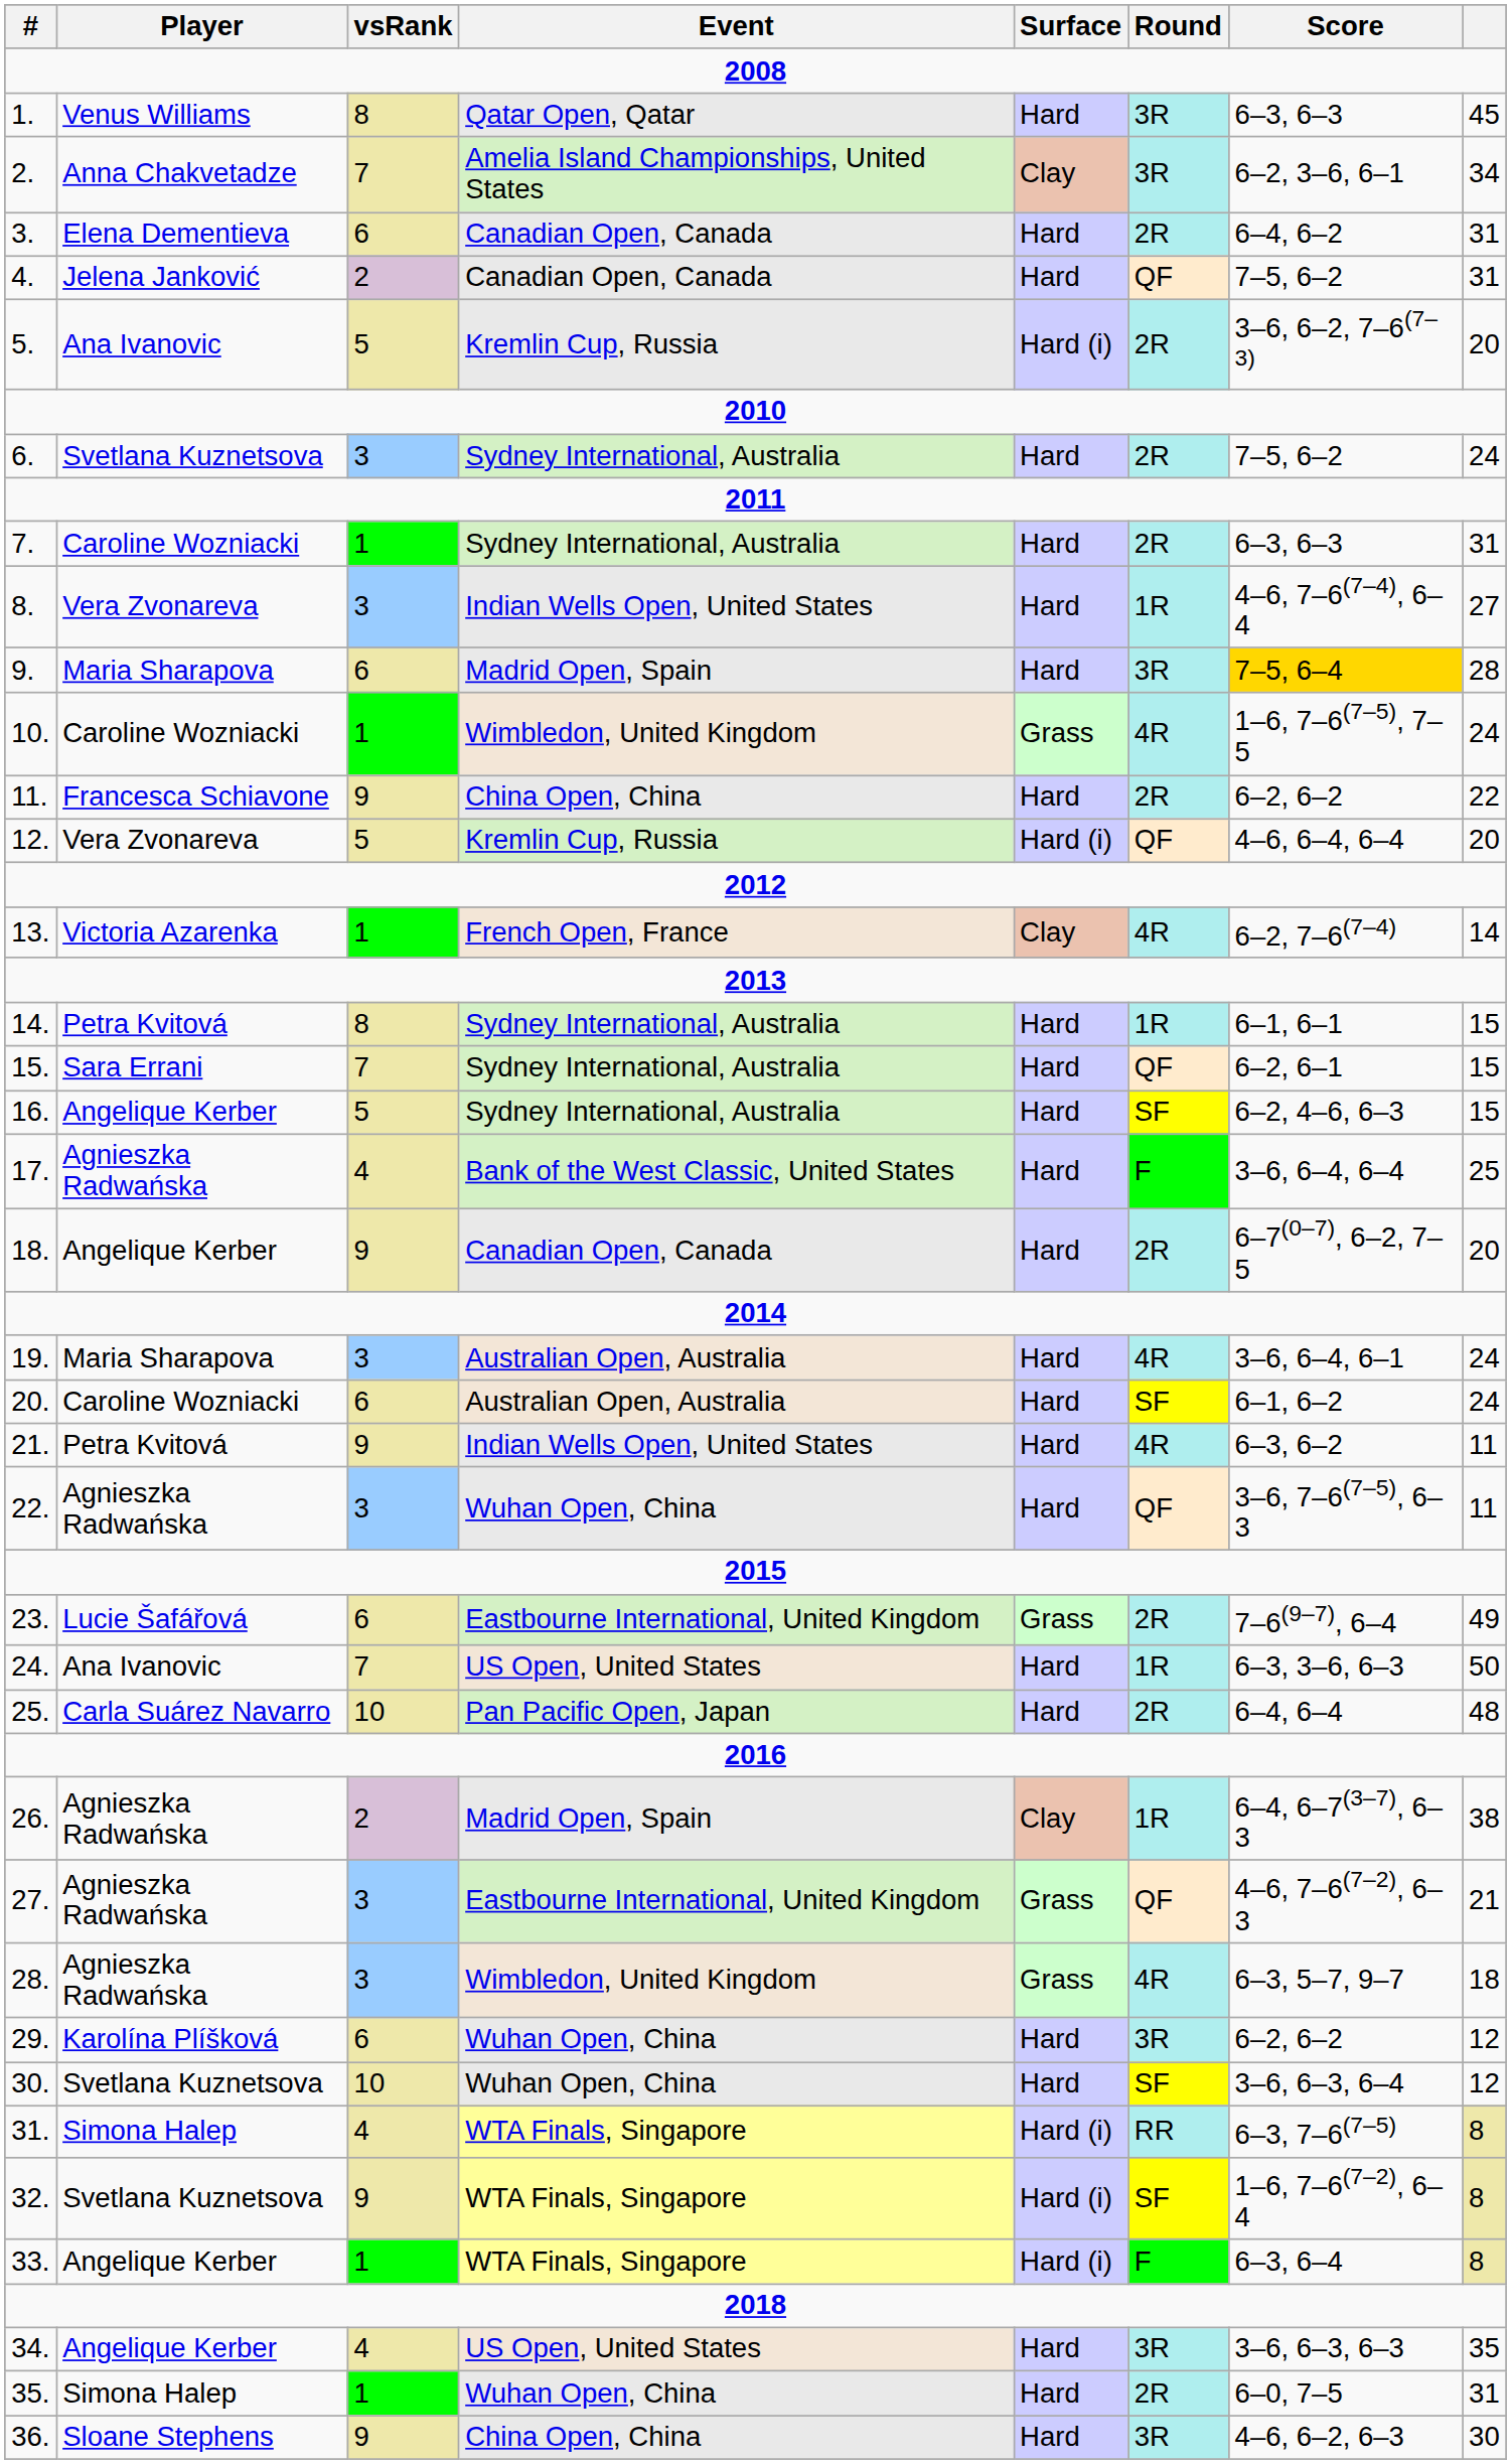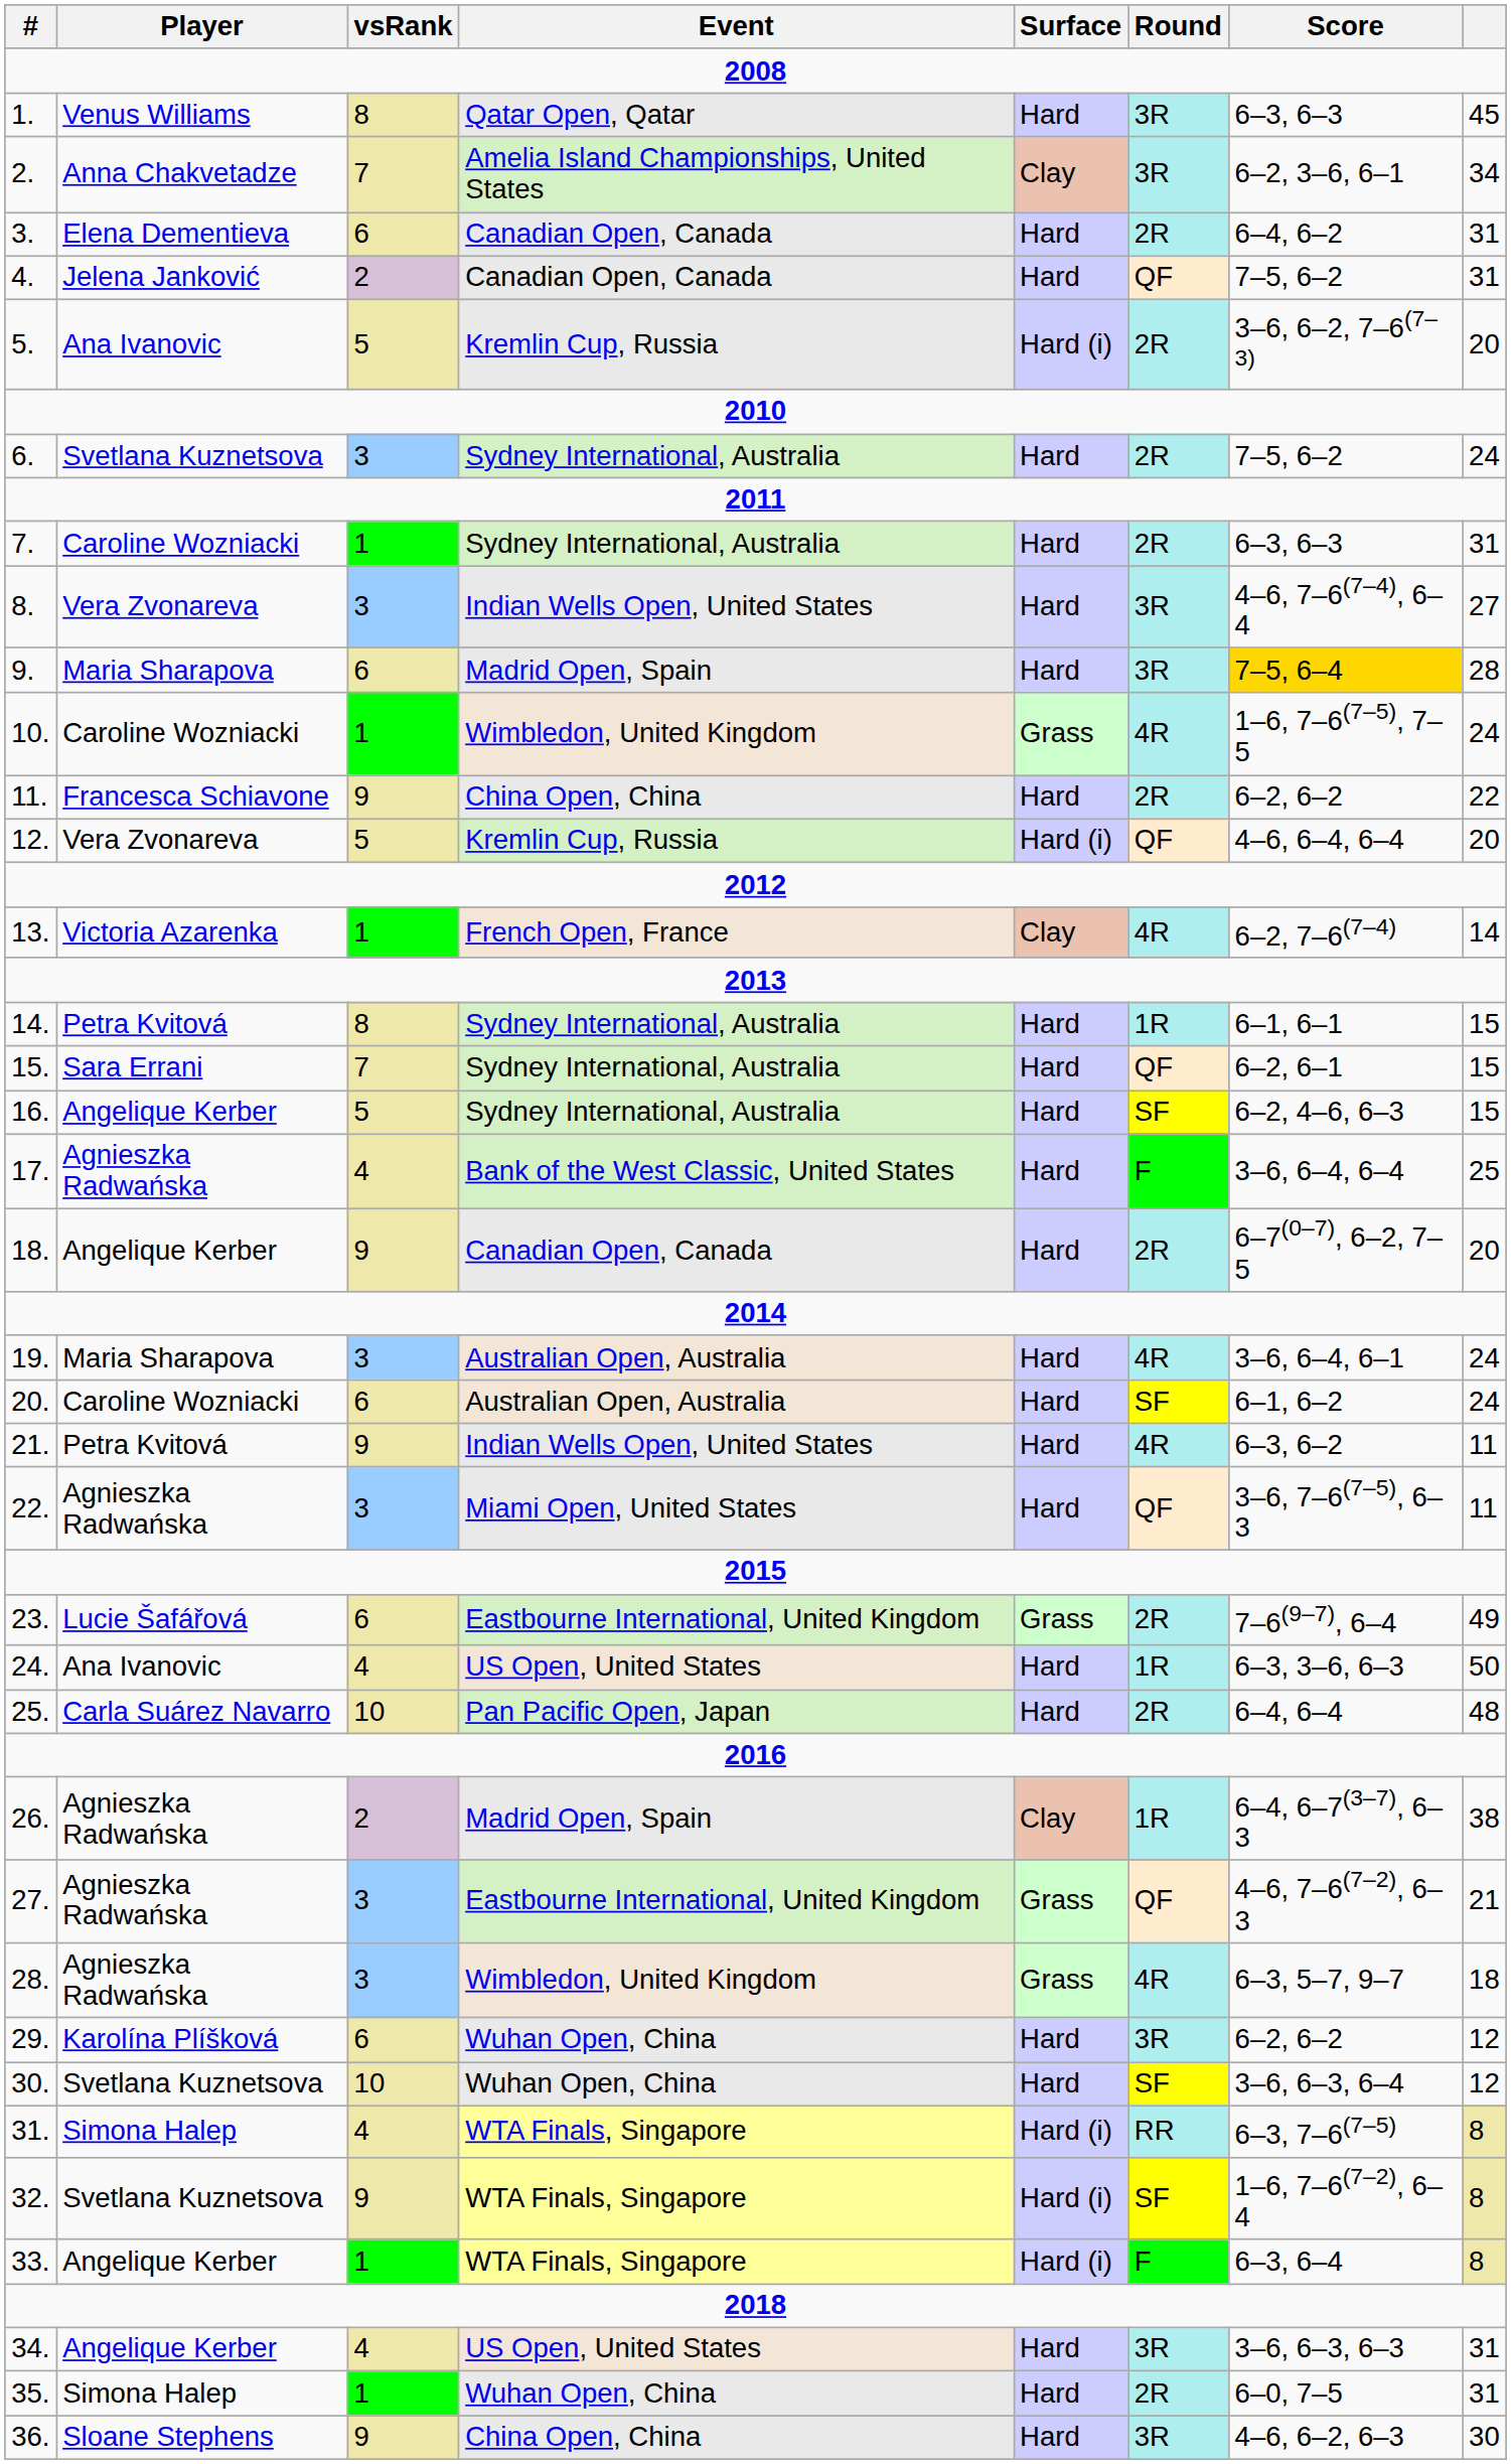8. | Round: 1R -> 3R
22. | Event: Wuhan Open, China -> Miami Open, United States
24. | vsRank: 7 -> 4
34. | column 8: 35 -> 31
